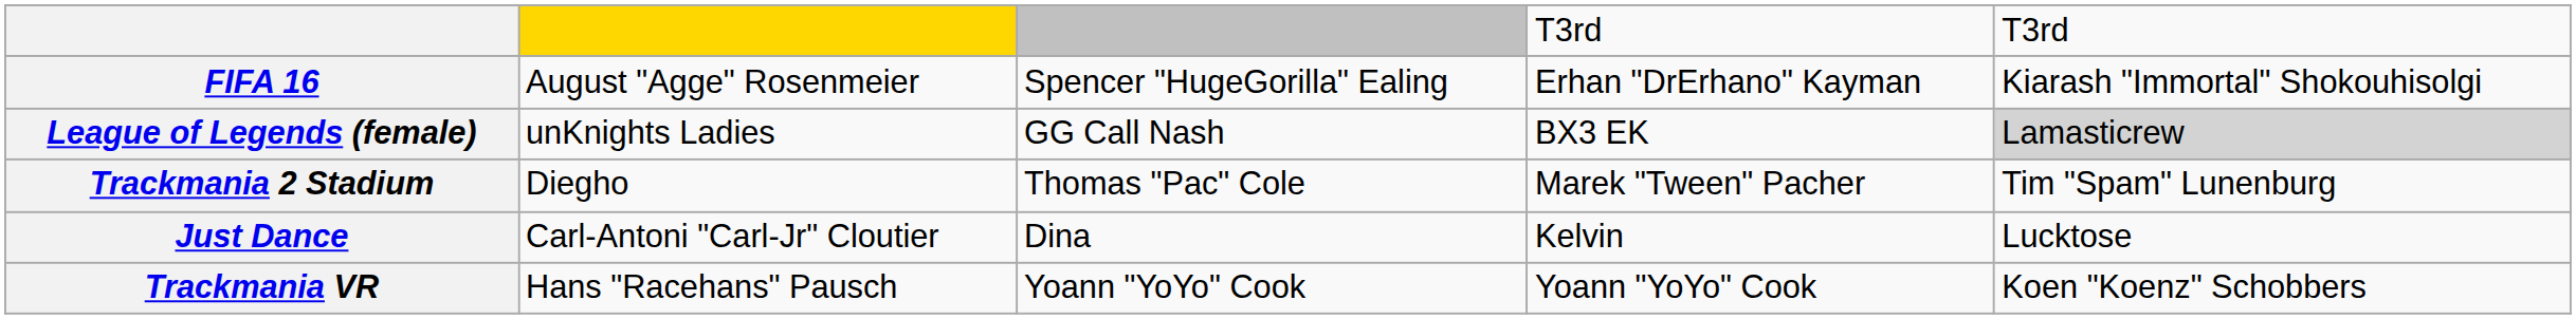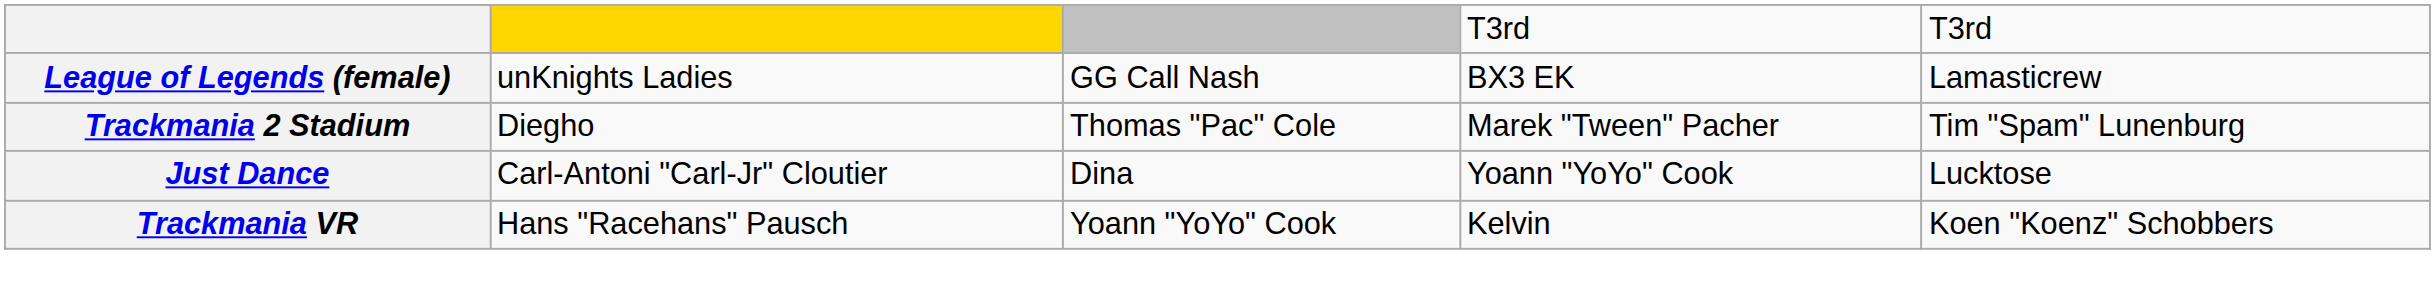- row: FIFA 16 | August "Agge" Rosenmeier | Spencer "HugeGorilla" Ealing | Erhan "DrErhano" Kayman | Kiarash "Immortal" Shokouhisolgi
League of Legends (female) | column 5: lightgrey background -> no background
Just Dance | column 4: Kelvin -> Yoann "YoYo" Cook
Trackmania VR | column 4: Yoann "YoYo" Cook -> Kelvin
